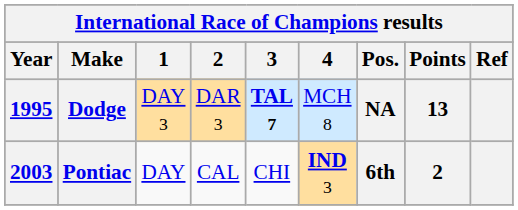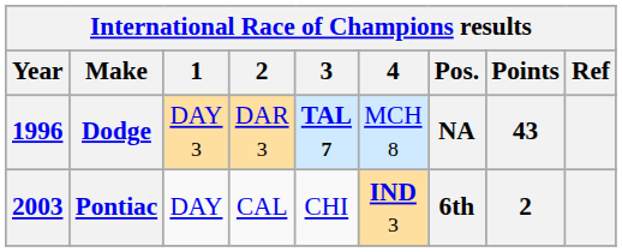Dodge | Year: 1995 -> 1996
Dodge | Points: 13 -> 43
